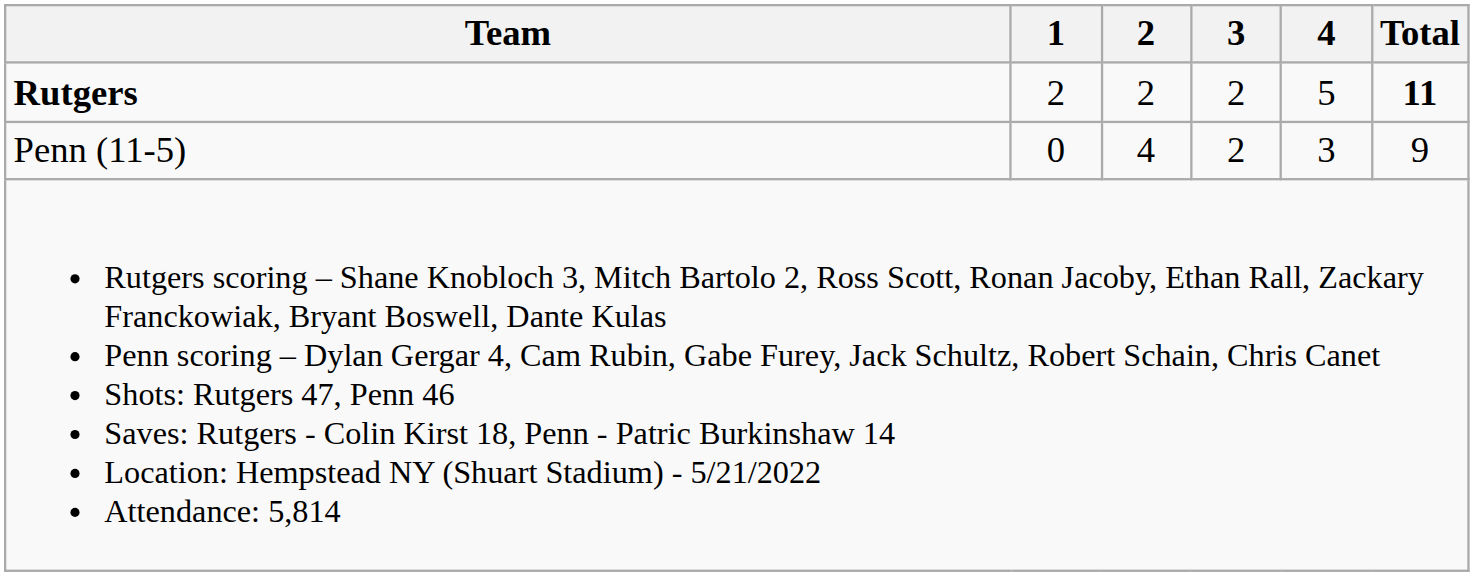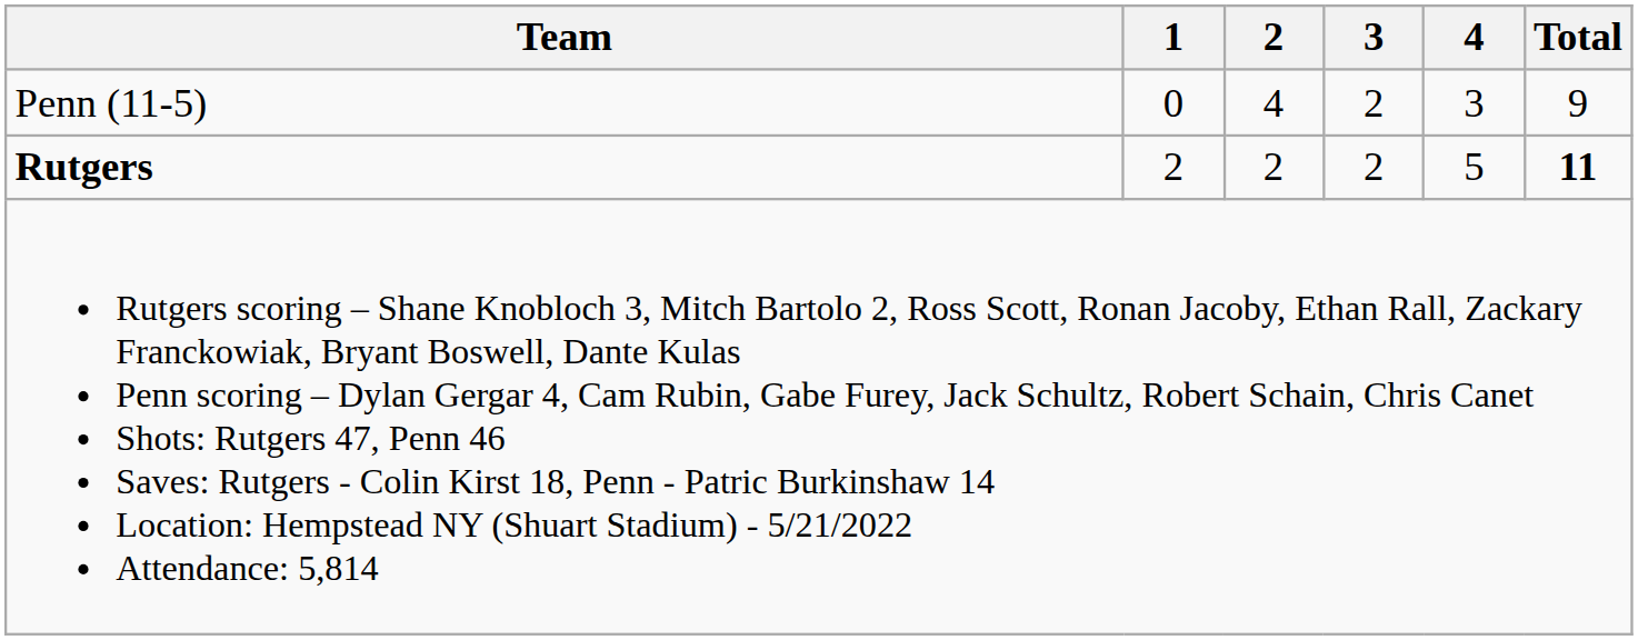rows swapped: Rutgers <-> Penn (11-5)
